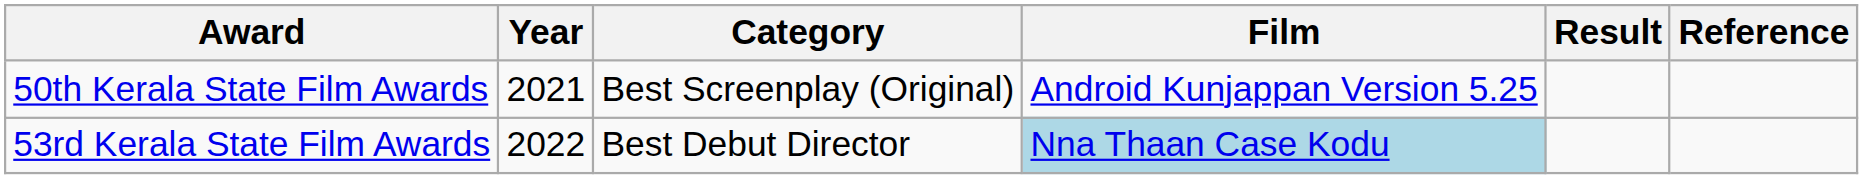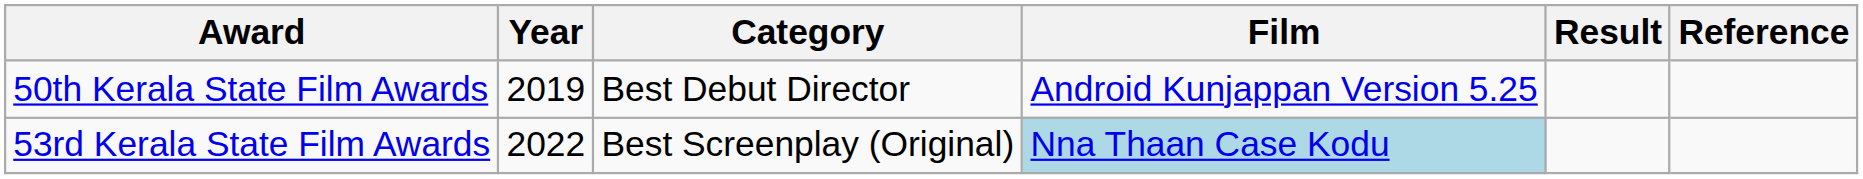50th Kerala State Film Awards | Year: 2021 -> 2019
50th Kerala State Film Awards | Category: Best Screenplay (Original) -> Best Debut Director
53rd Kerala State Film Awards | Category: Best Debut Director -> Best Screenplay (Original)
